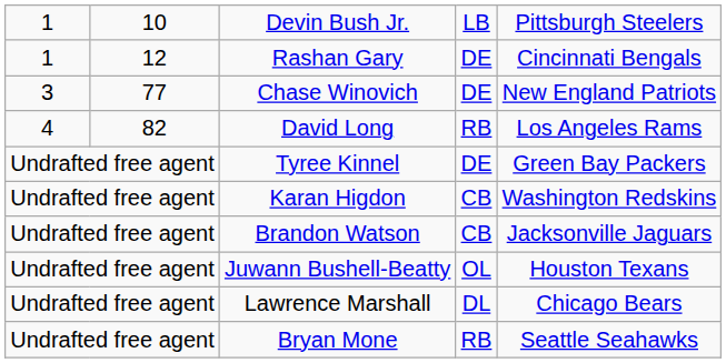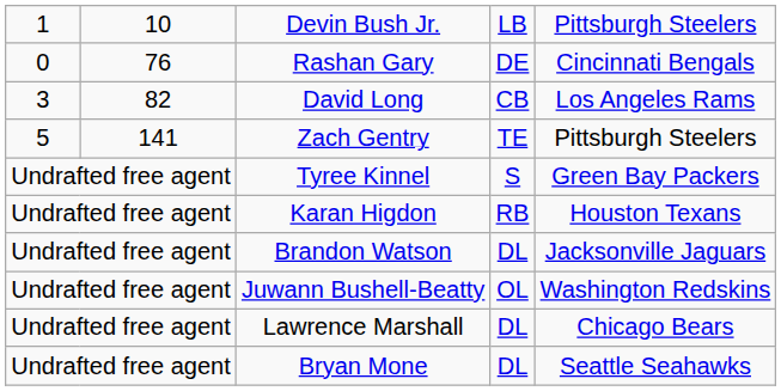Rashan Gary | column 1: 1 -> 0
Rashan Gary | column 2: 12 -> 76
- row: 3 | 77 | Chase Winovich | DE | New England Patriots
David Long | column 1: 4 -> 3
David Long | column 4: RB -> CB
+ row: 5 | 141 | Zach Gentry | TE | Pittsburgh Steelers
Tyree Kinnel | column 4: DE -> S
Karan Higdon | column 4: CB -> RB
Karan Higdon | column 5: Washington Redskins -> Houston Texans
Brandon Watson | column 4: CB -> DL
Juwann Bushell-Beatty | column 5: Houston Texans -> Washington Redskins
Bryan Mone | column 4: RB -> DL
